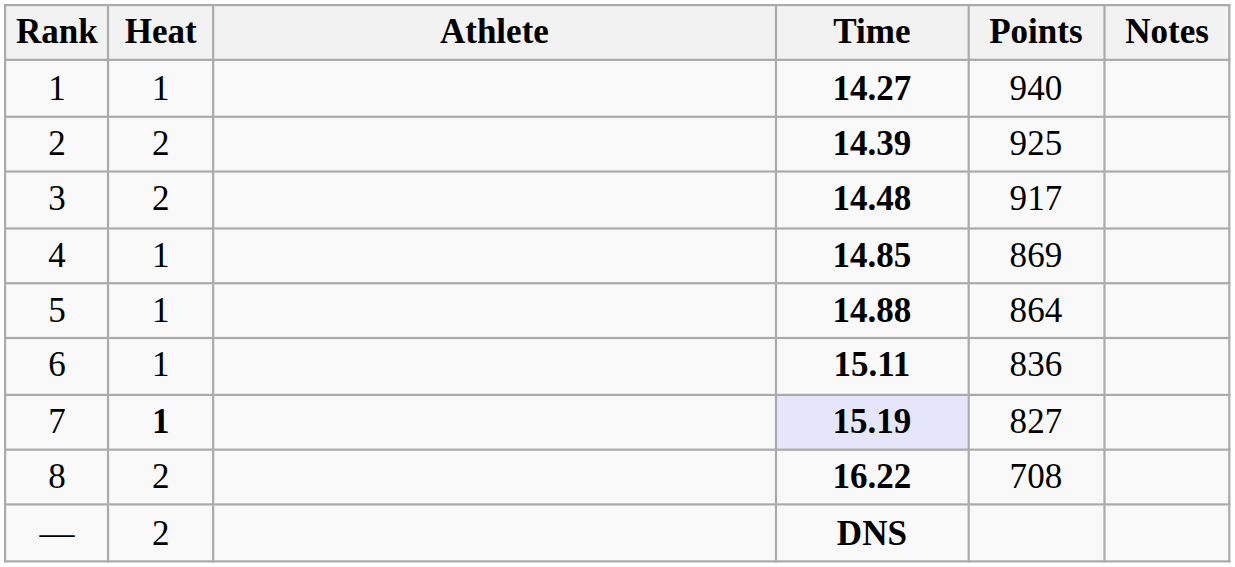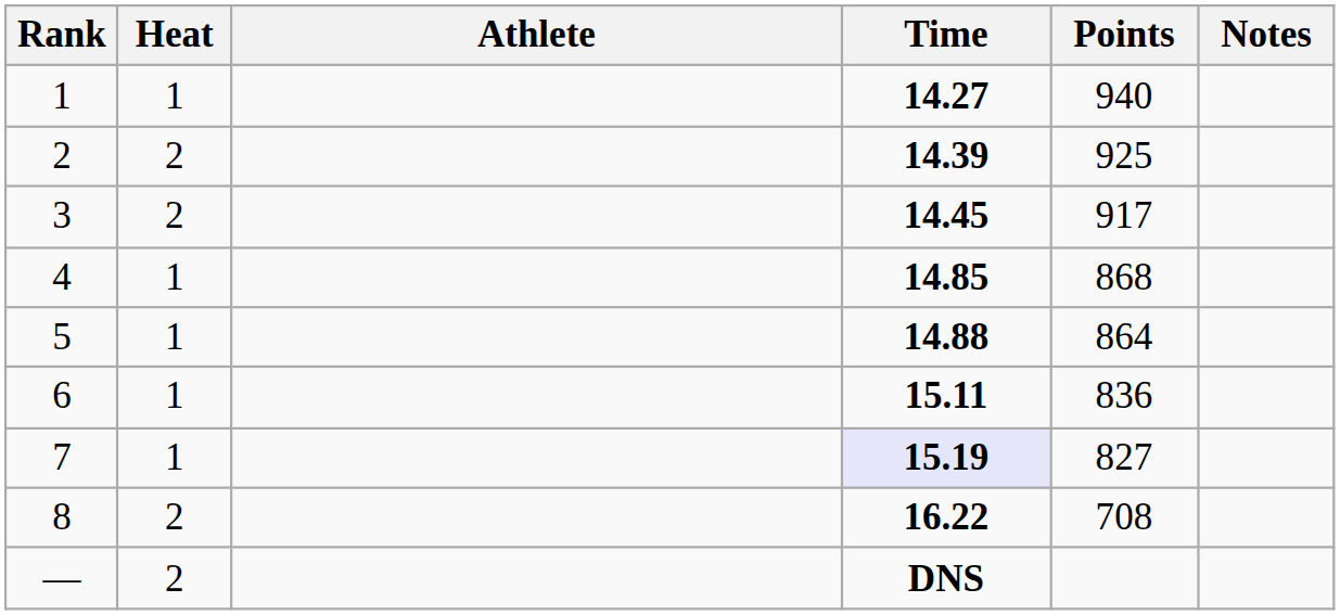3 | Time: 14.48 -> 14.45
4 | Points: 869 -> 868
7 | Heat: bold -> normal
